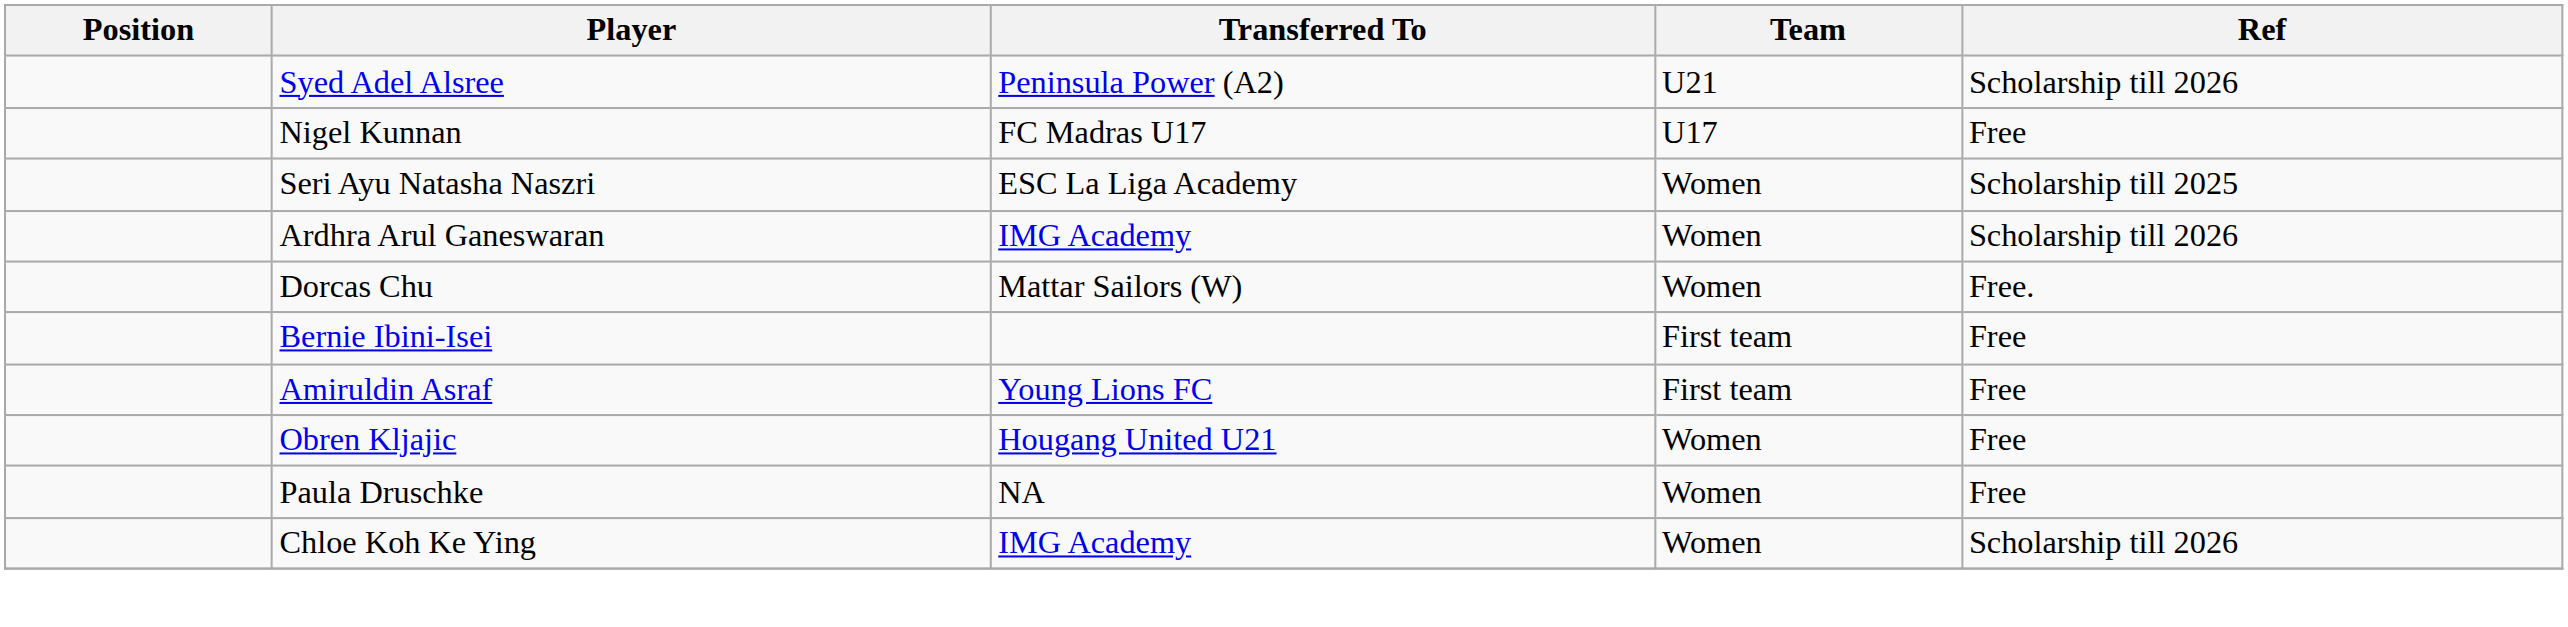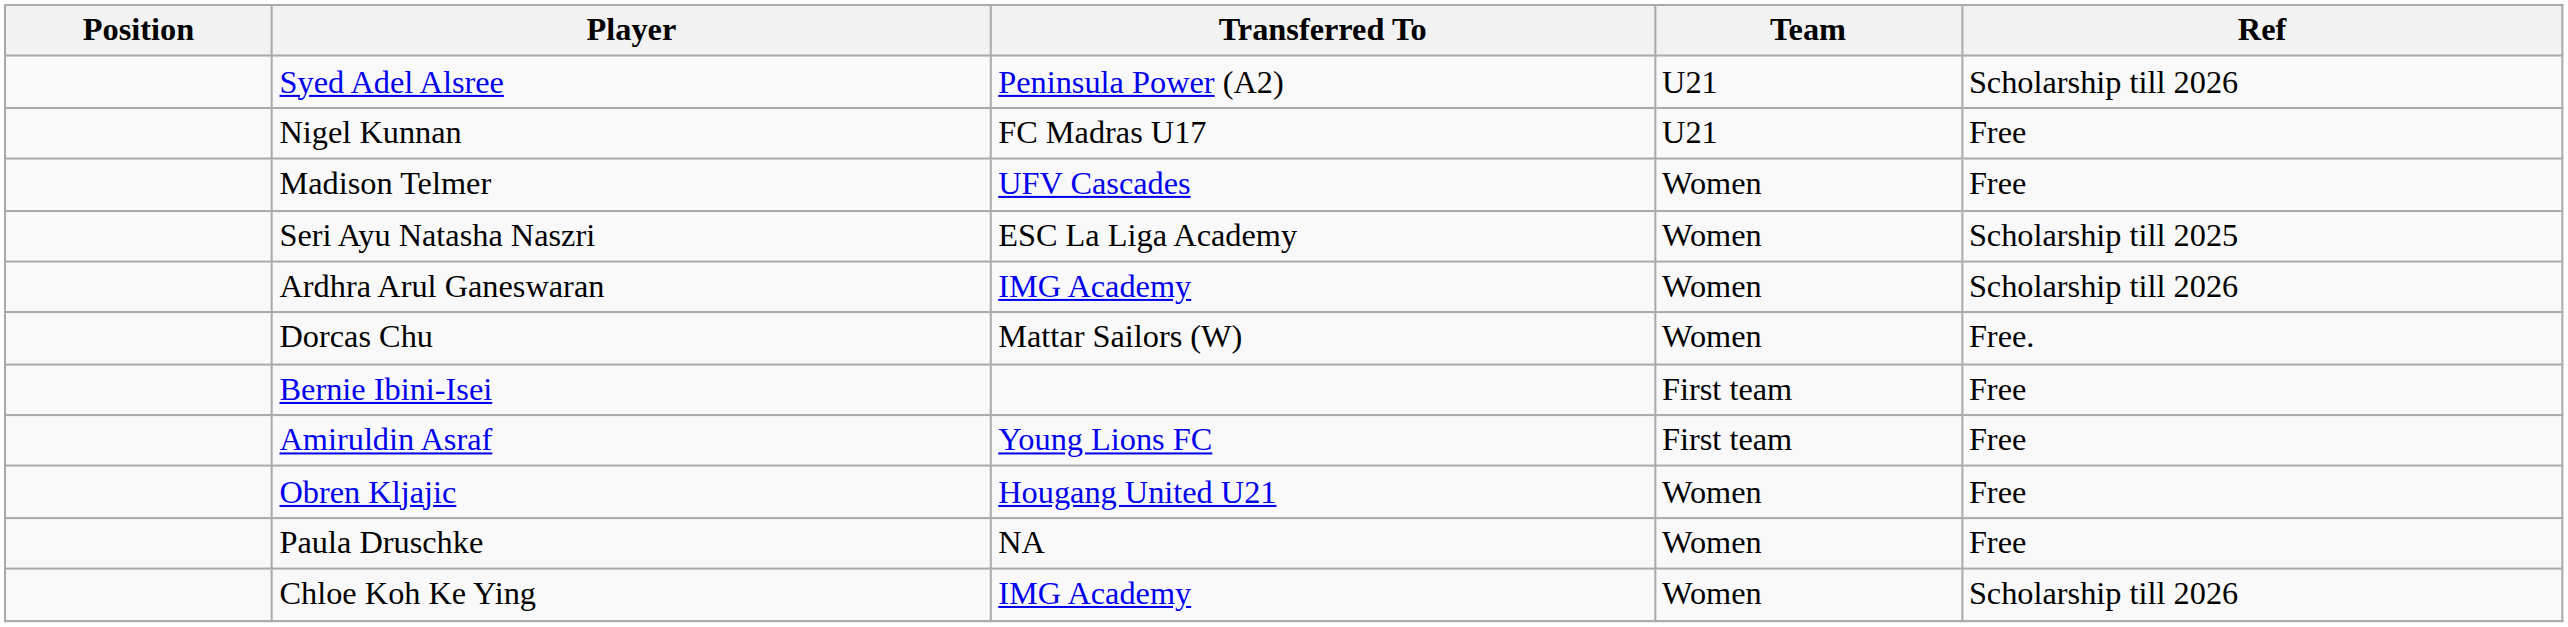Nigel Kunnan | Team: U17 -> U21
+ row: Madison Telmer | UFV Cascades | Women | Free
